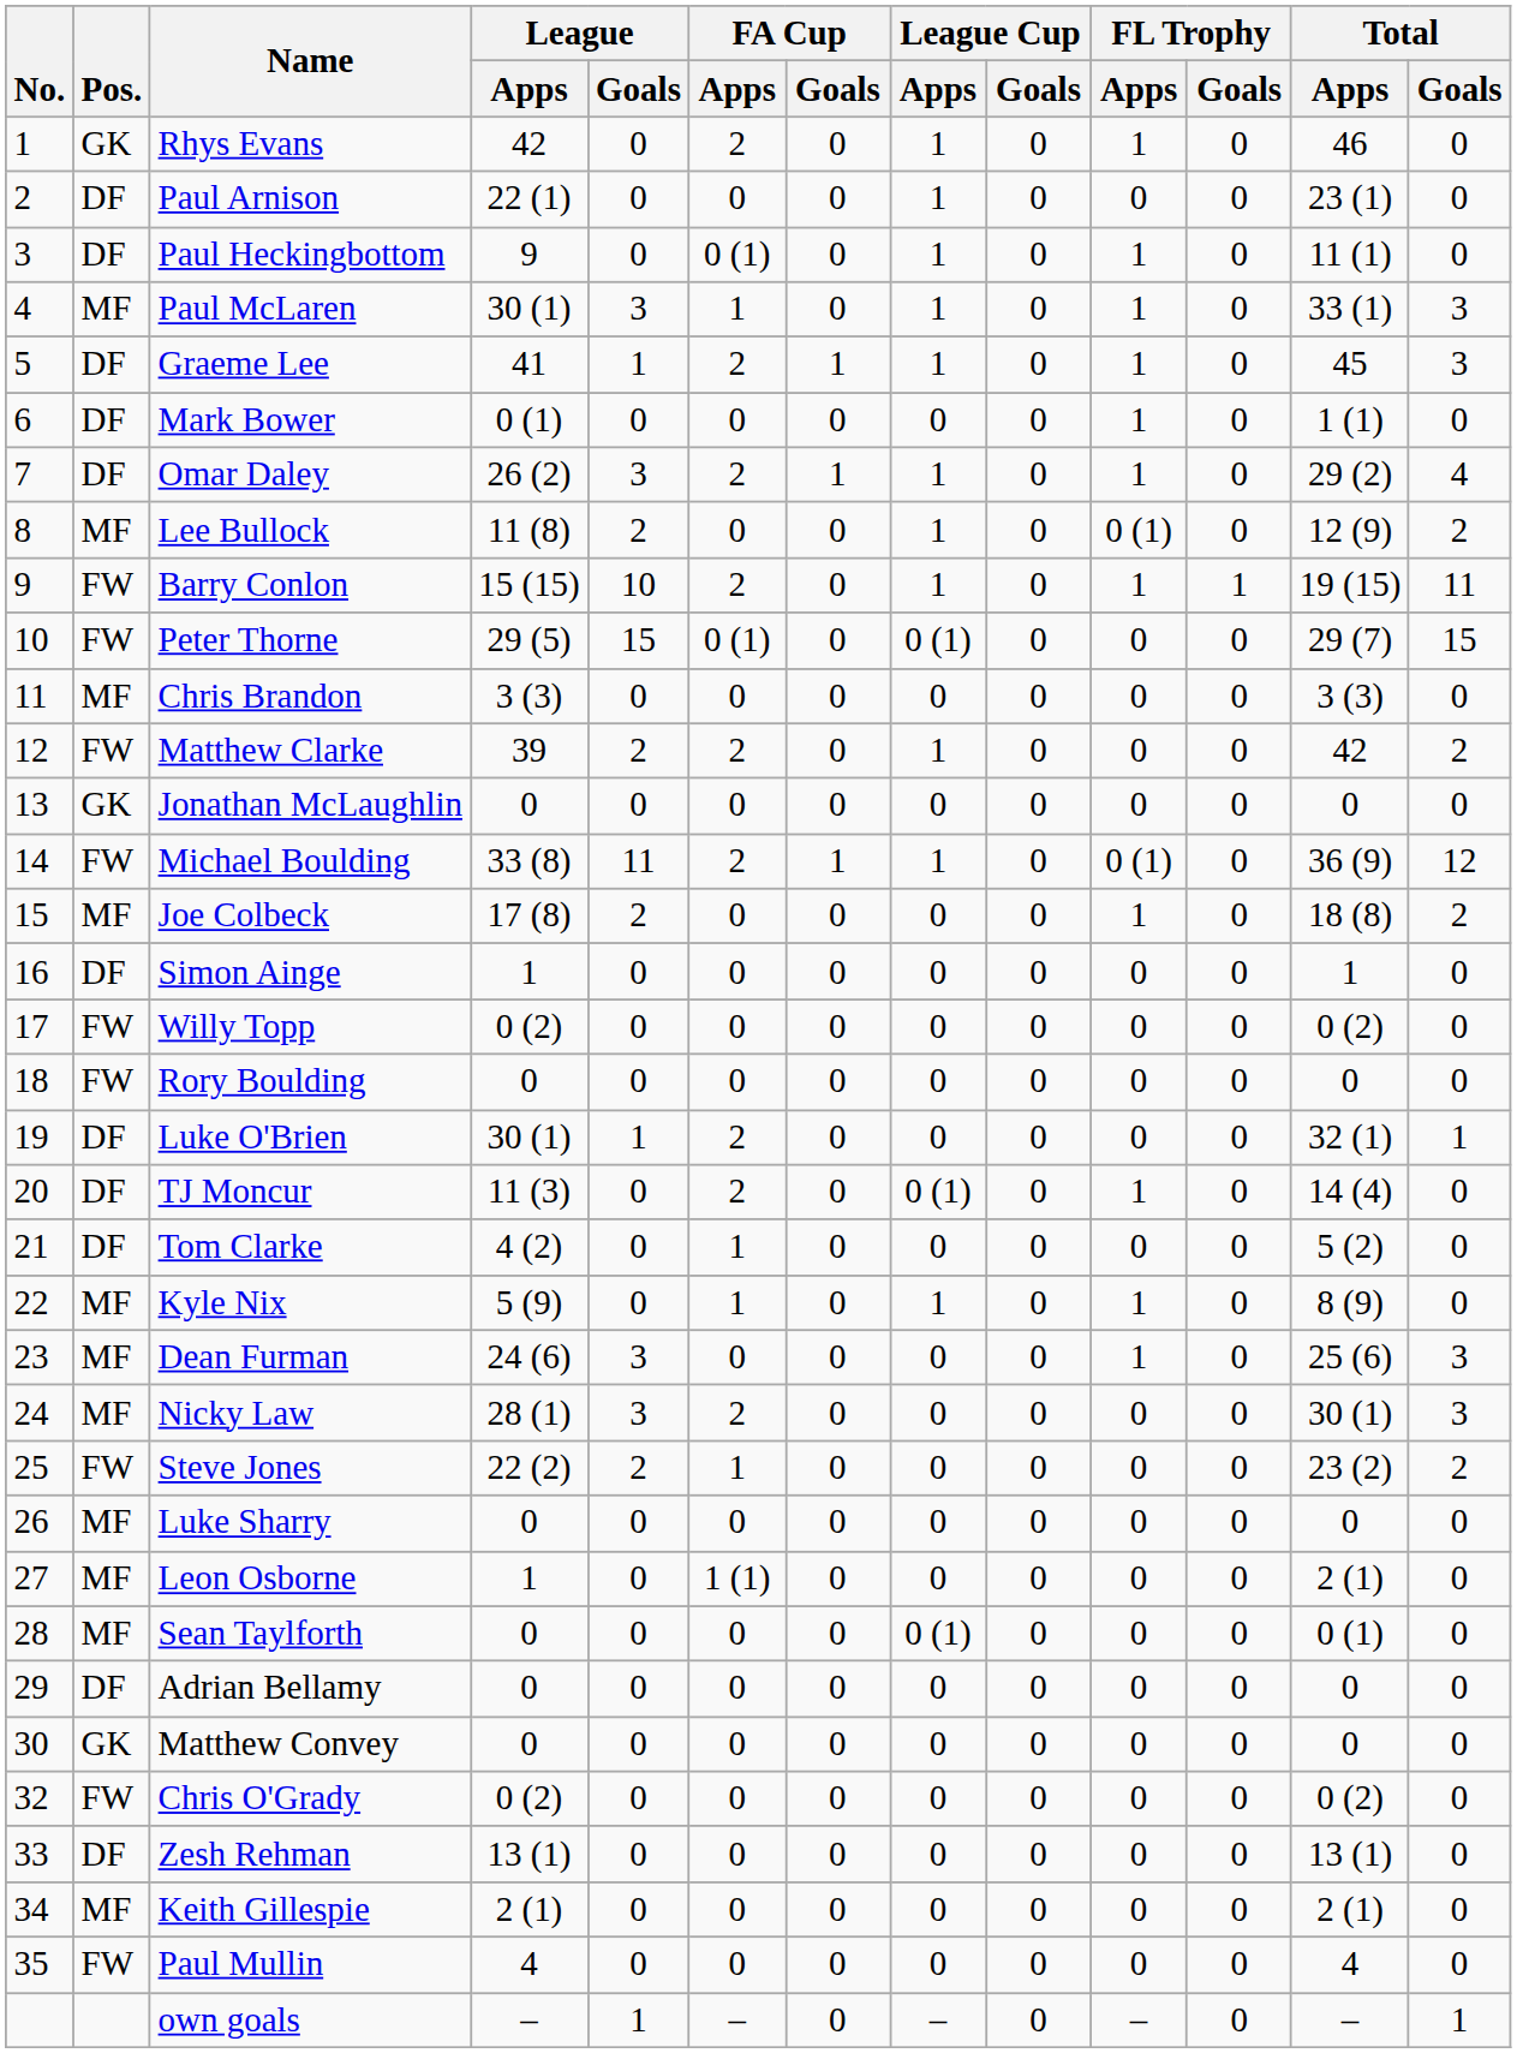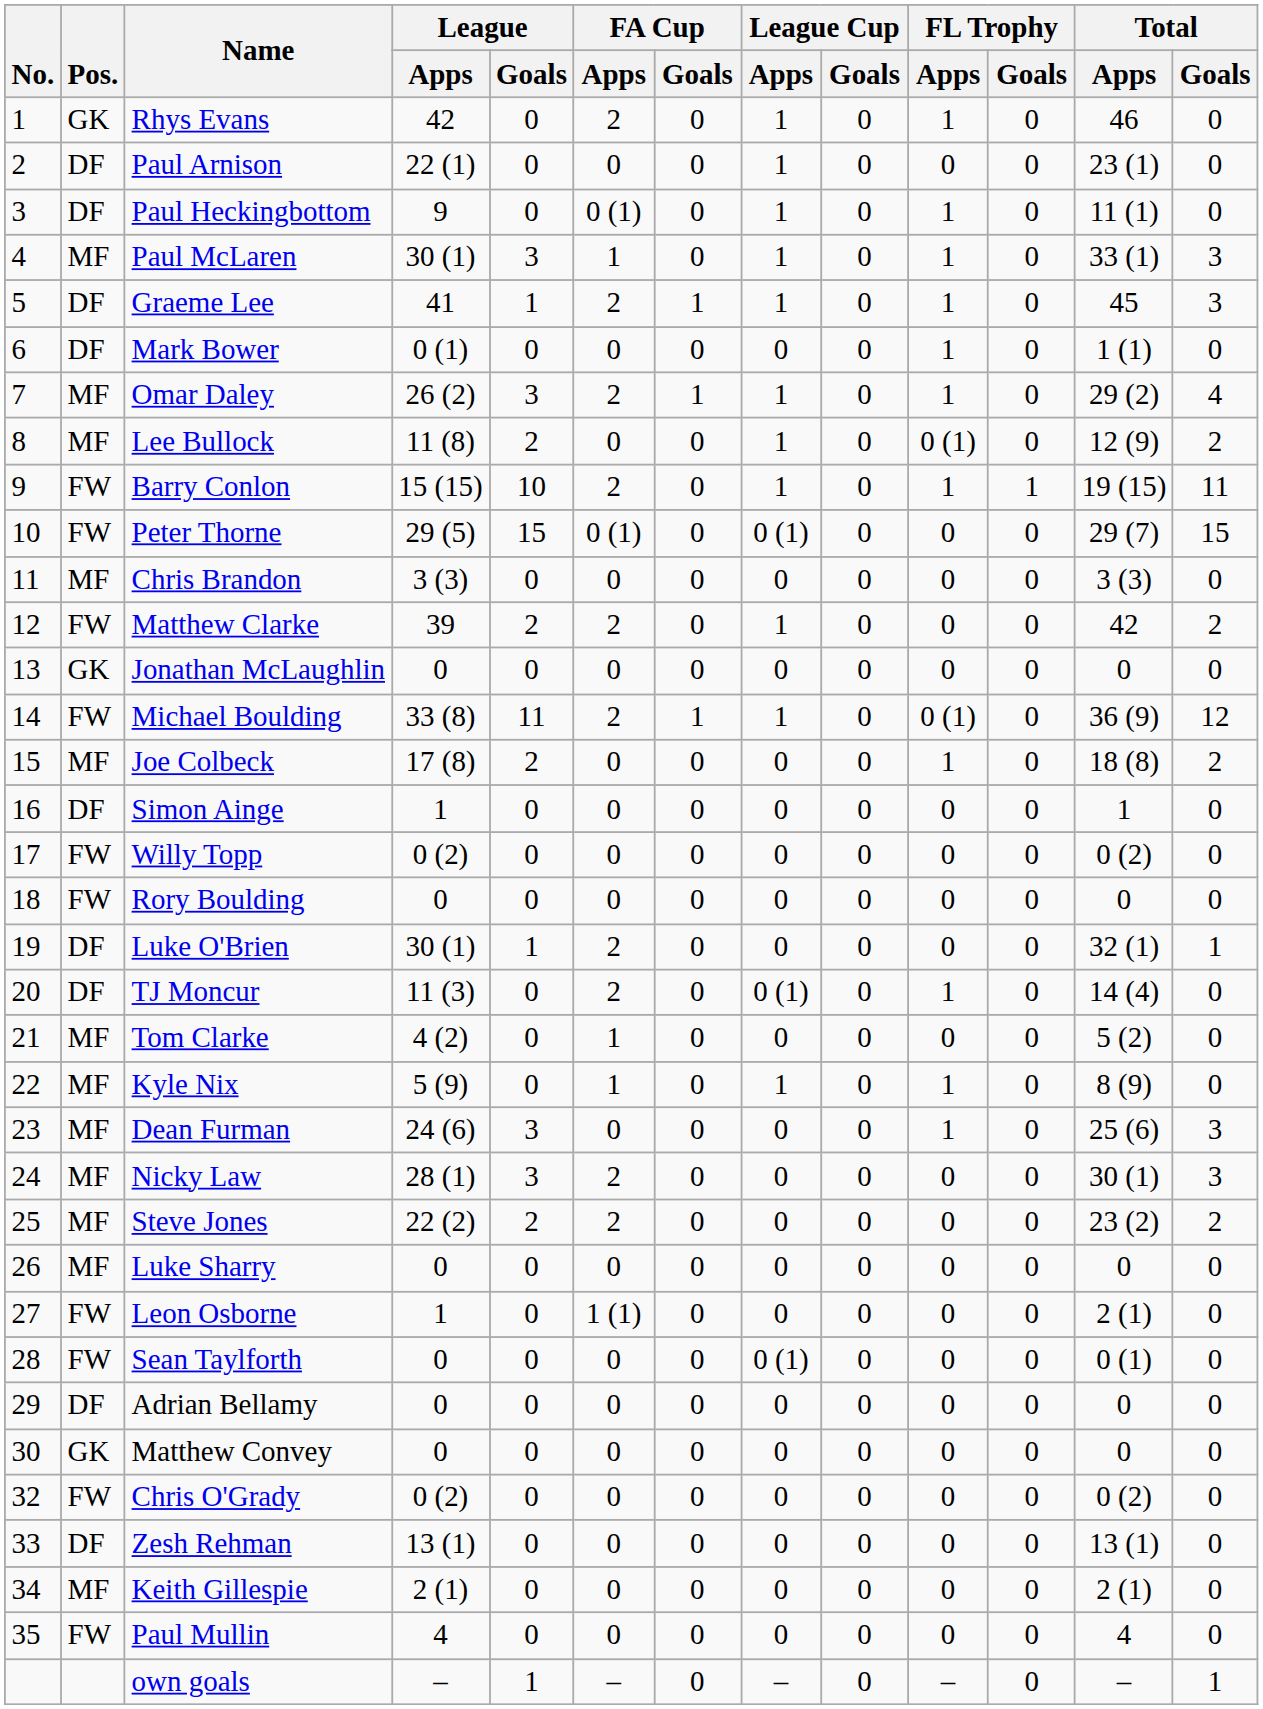Omar Daley | Pos.: DF -> MF
Tom Clarke | Pos.: DF -> MF
Steve Jones | Pos.: FW -> MF
Steve Jones | FA Cup / Apps: 1 -> 2
Leon Osborne | Pos.: MF -> FW
Sean Taylforth | Pos.: MF -> FW
